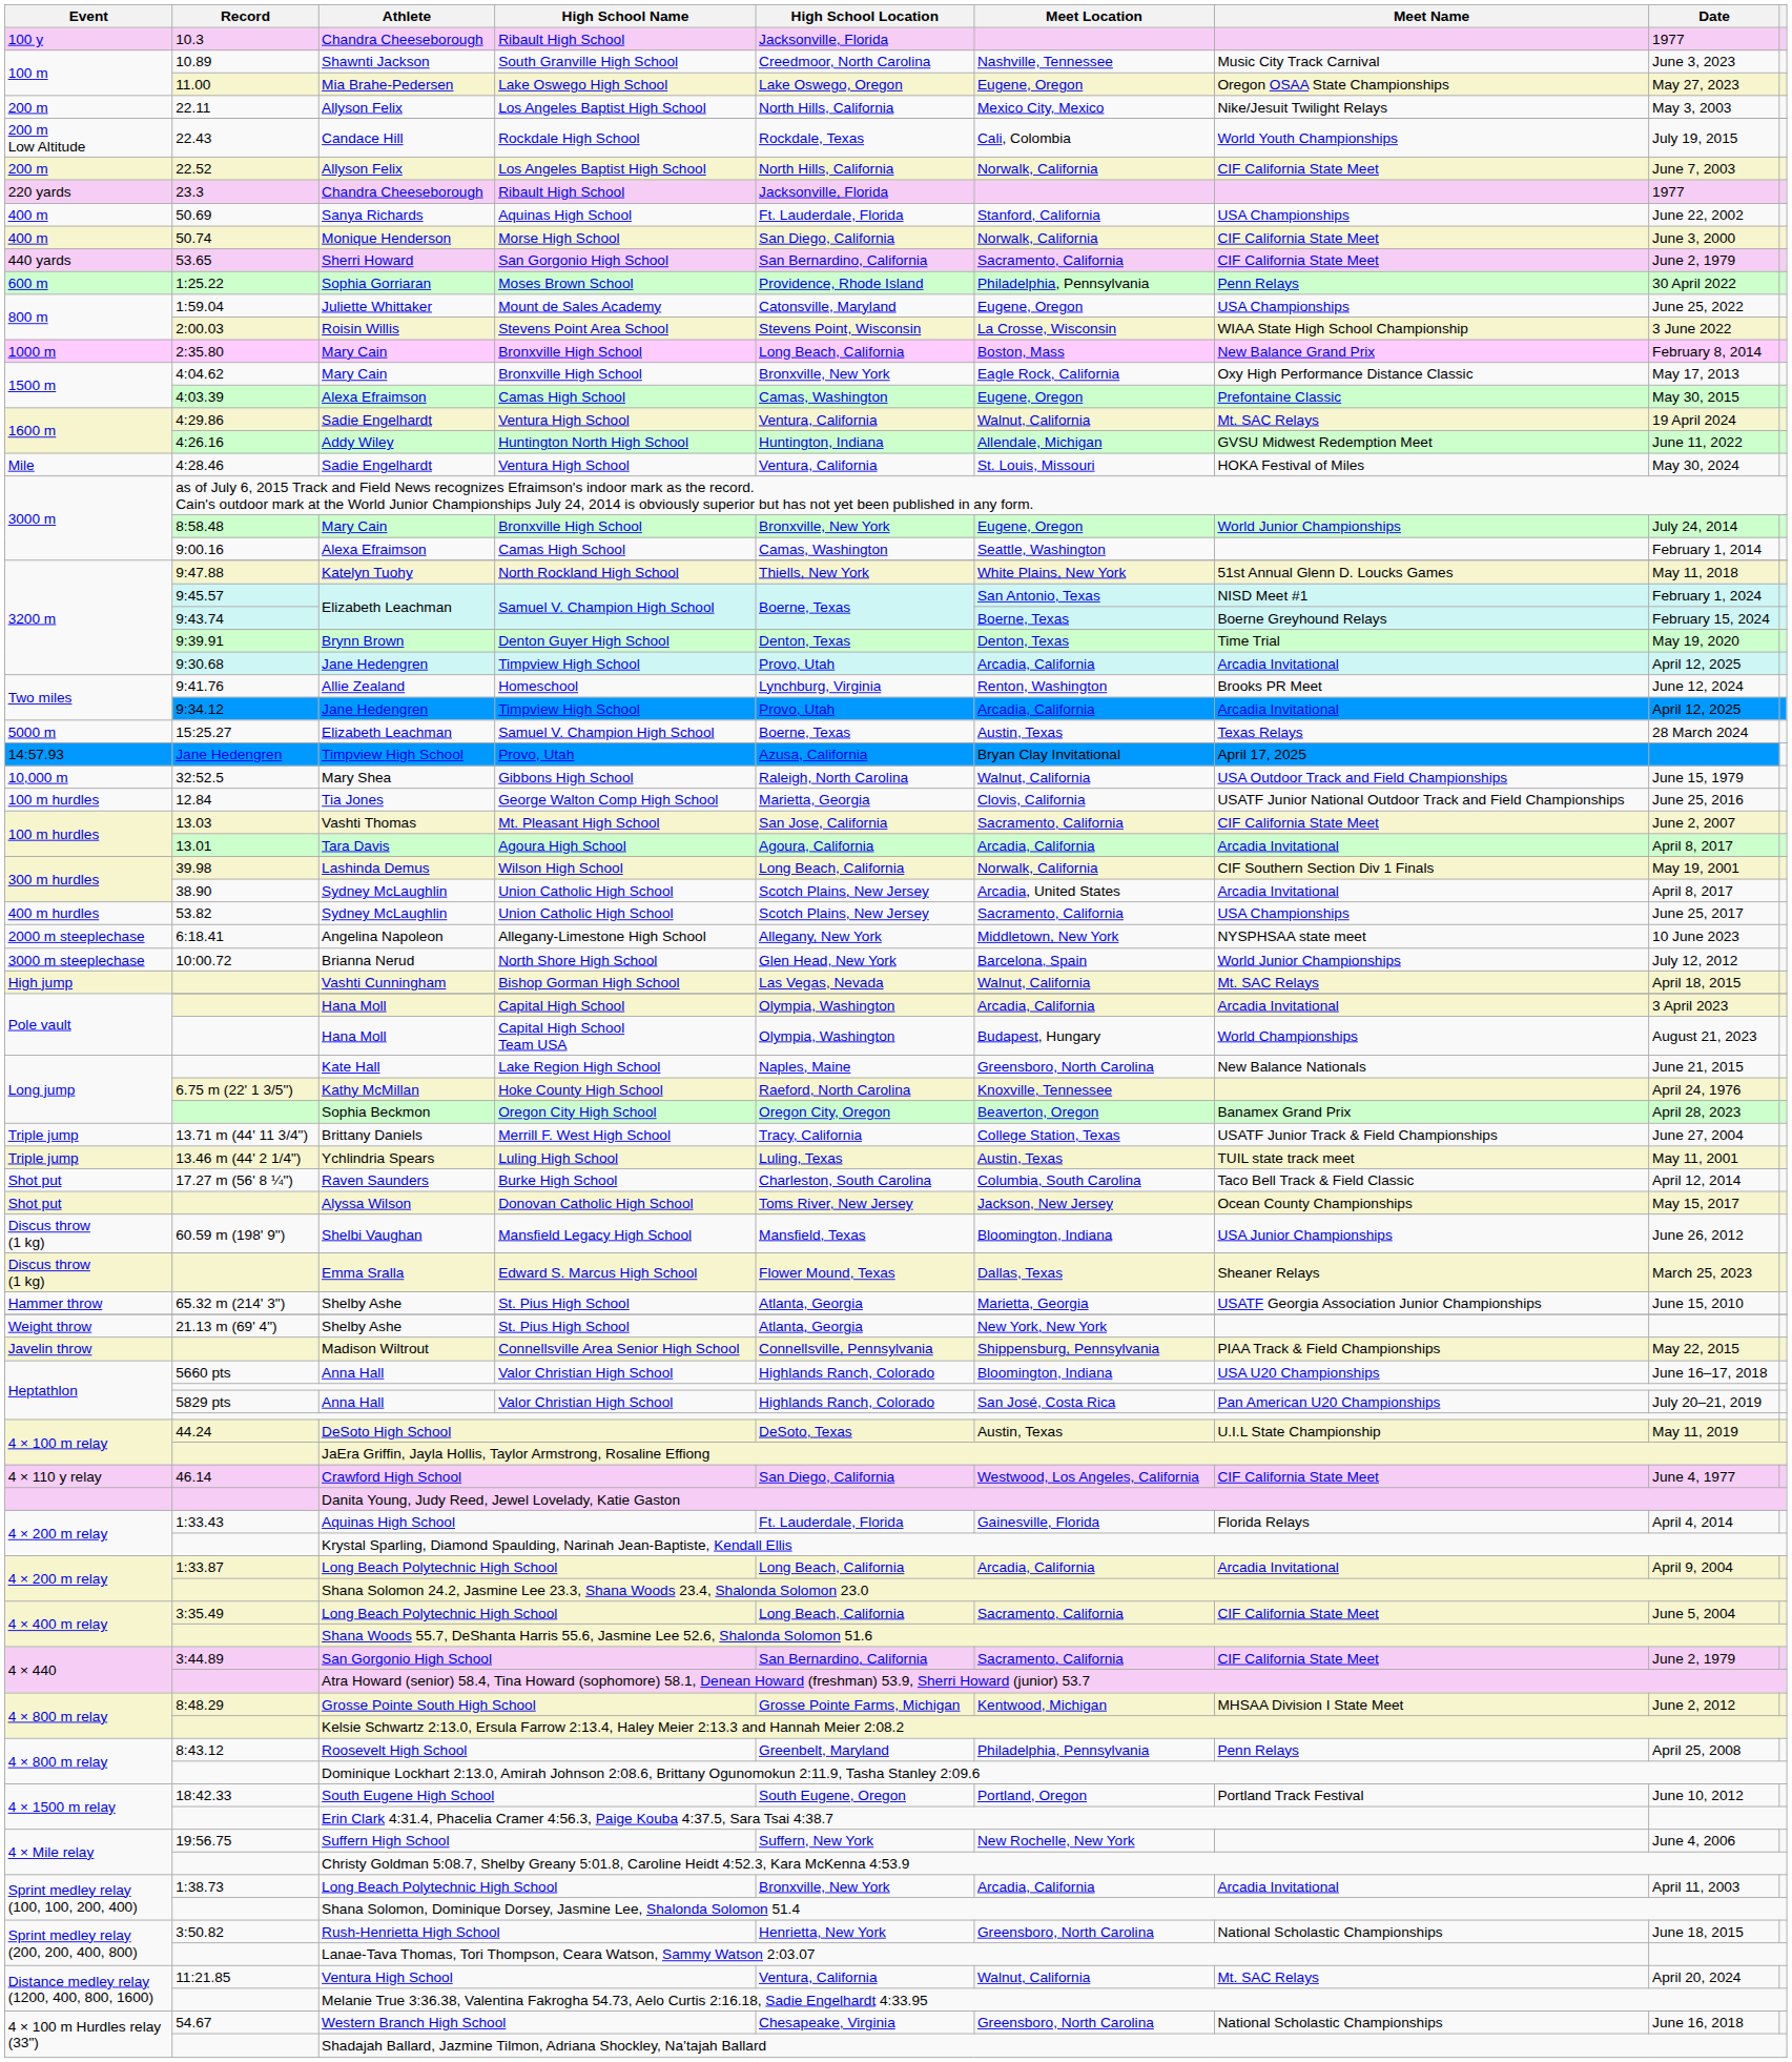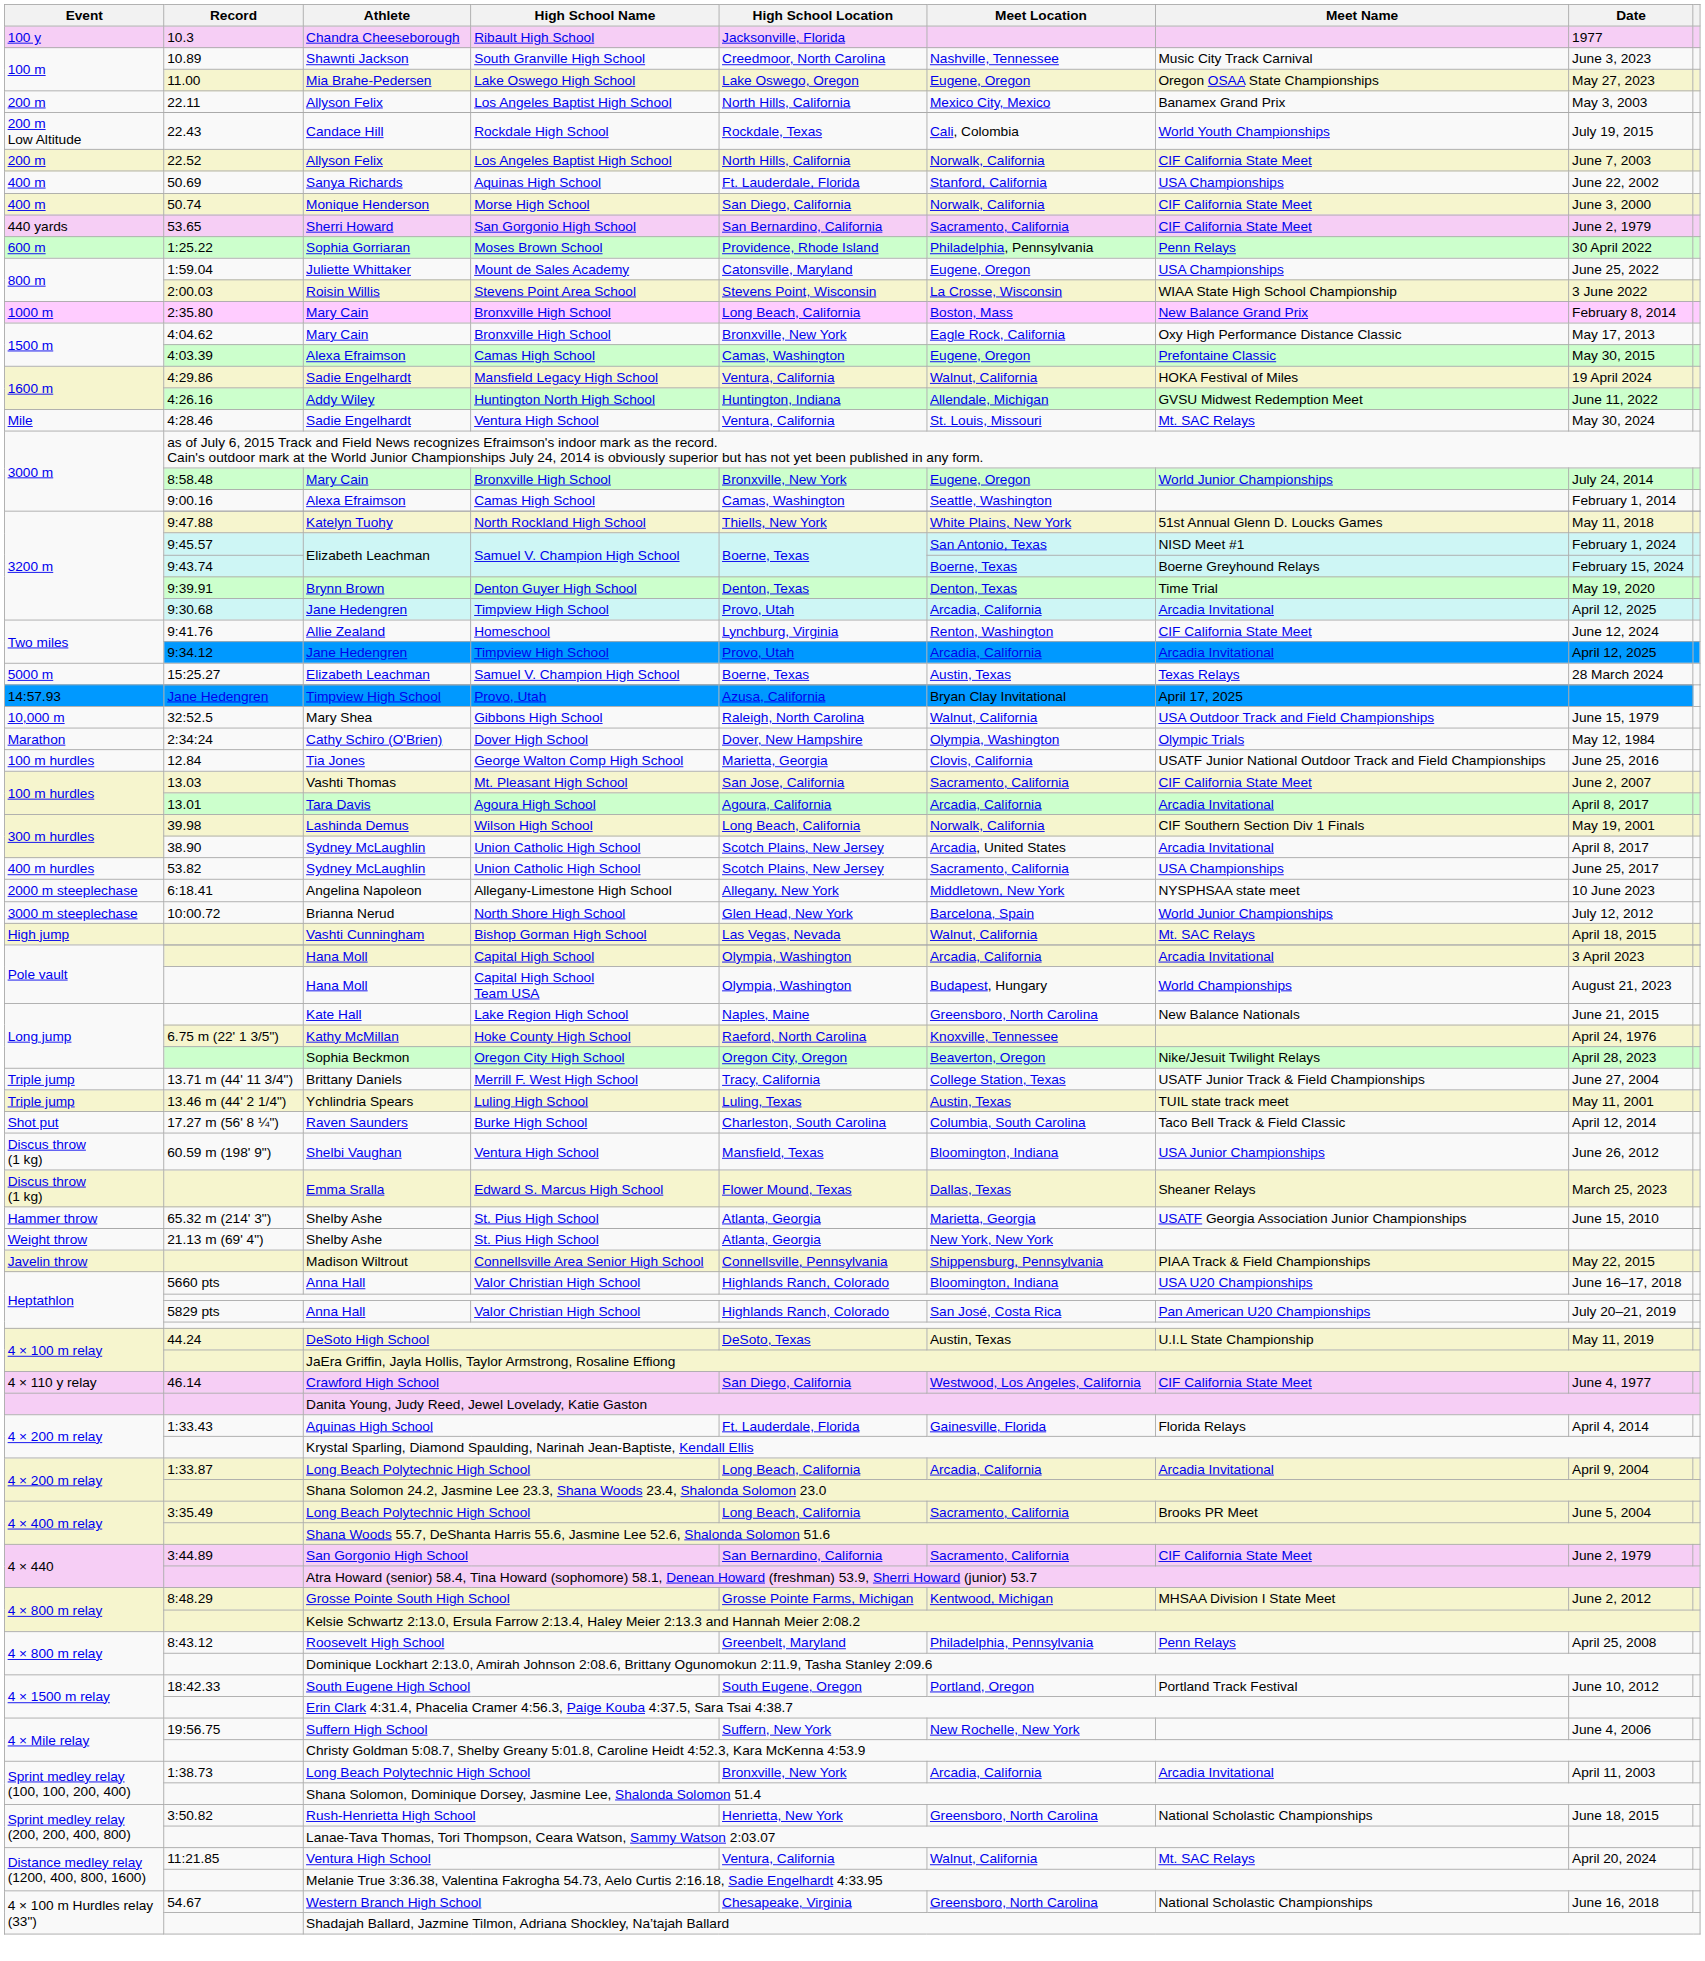22.11 / Allyson Felix | Meet Name: Nike/Jesuit Twilight Relays -> Banamex Grand Prix
- row: 220 yards | 23.3 | Chandra Cheeseborough | Ribault High School | Jacksonville, Florida | 1977
4:29.86 / Sadie Engelhardt | High School Name: Ventura High School -> Mansfield Legacy High School
4:29.86 / Sadie Engelhardt | Meet Name: Mt. SAC Relays -> HOKA Festival of Miles
4:28.46 / Sadie Engelhardt | Meet Name: HOKA Festival of Miles -> Mt. SAC Relays
Allie Zealand | Meet Name: Brooks PR Meet -> CIF California State Meet
+ row: Marathon | 2:34:24 | Cathy Schiro (O'Brien) | Dover High School | Dover, New Hampshire | Olympia, Washington | Olympic Trials | May 12, 1984
Sophia Beckmon | Meet Name: Banamex Grand Prix -> Nike/Jesuit Twilight Relays
- row: Shot put | Alyssa Wilson | Donovan Catholic High School | Toms River, New Jersey | Jackson, New Jersey | Ocean County Championships | May 15, 2017
Shelbi Vaughan | High School Name: Mansfield Legacy High School -> Ventura High School
3:35.49 / Long Beach Polytechnic High School | Meet Name: CIF California State Meet -> Brooks PR Meet
